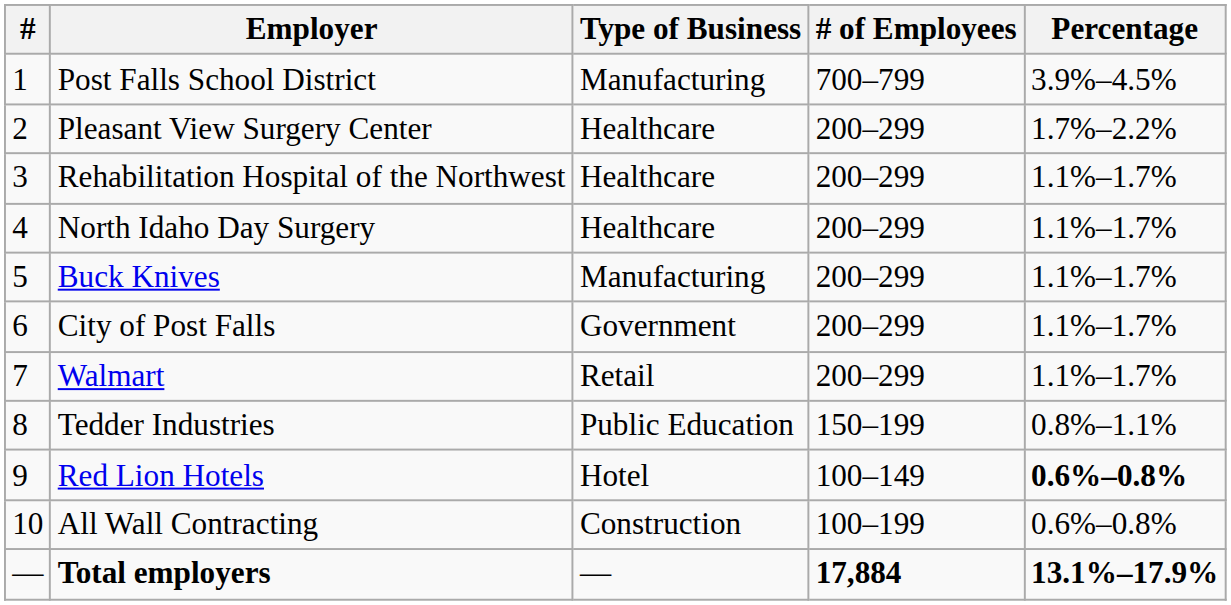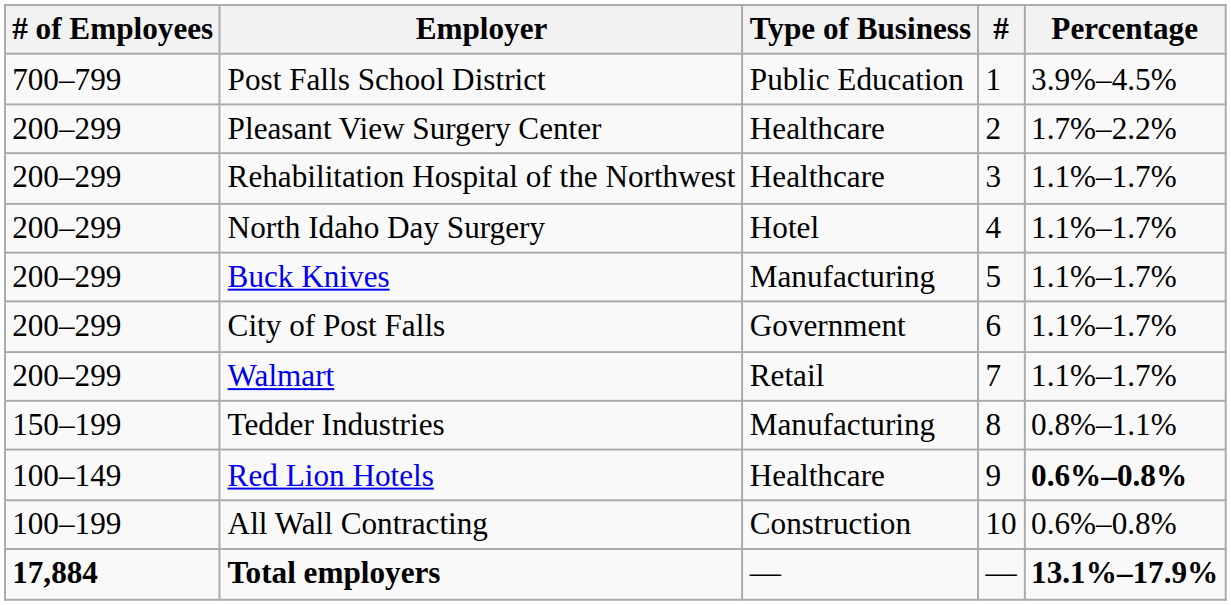columns swapped: # <-> # of Employees
Post Falls School District | Type of Business: Manufacturing -> Public Education
North Idaho Day Surgery | Type of Business: Healthcare -> Hotel
Tedder Industries | Type of Business: Public Education -> Manufacturing
Red Lion Hotels | Type of Business: Hotel -> Healthcare
